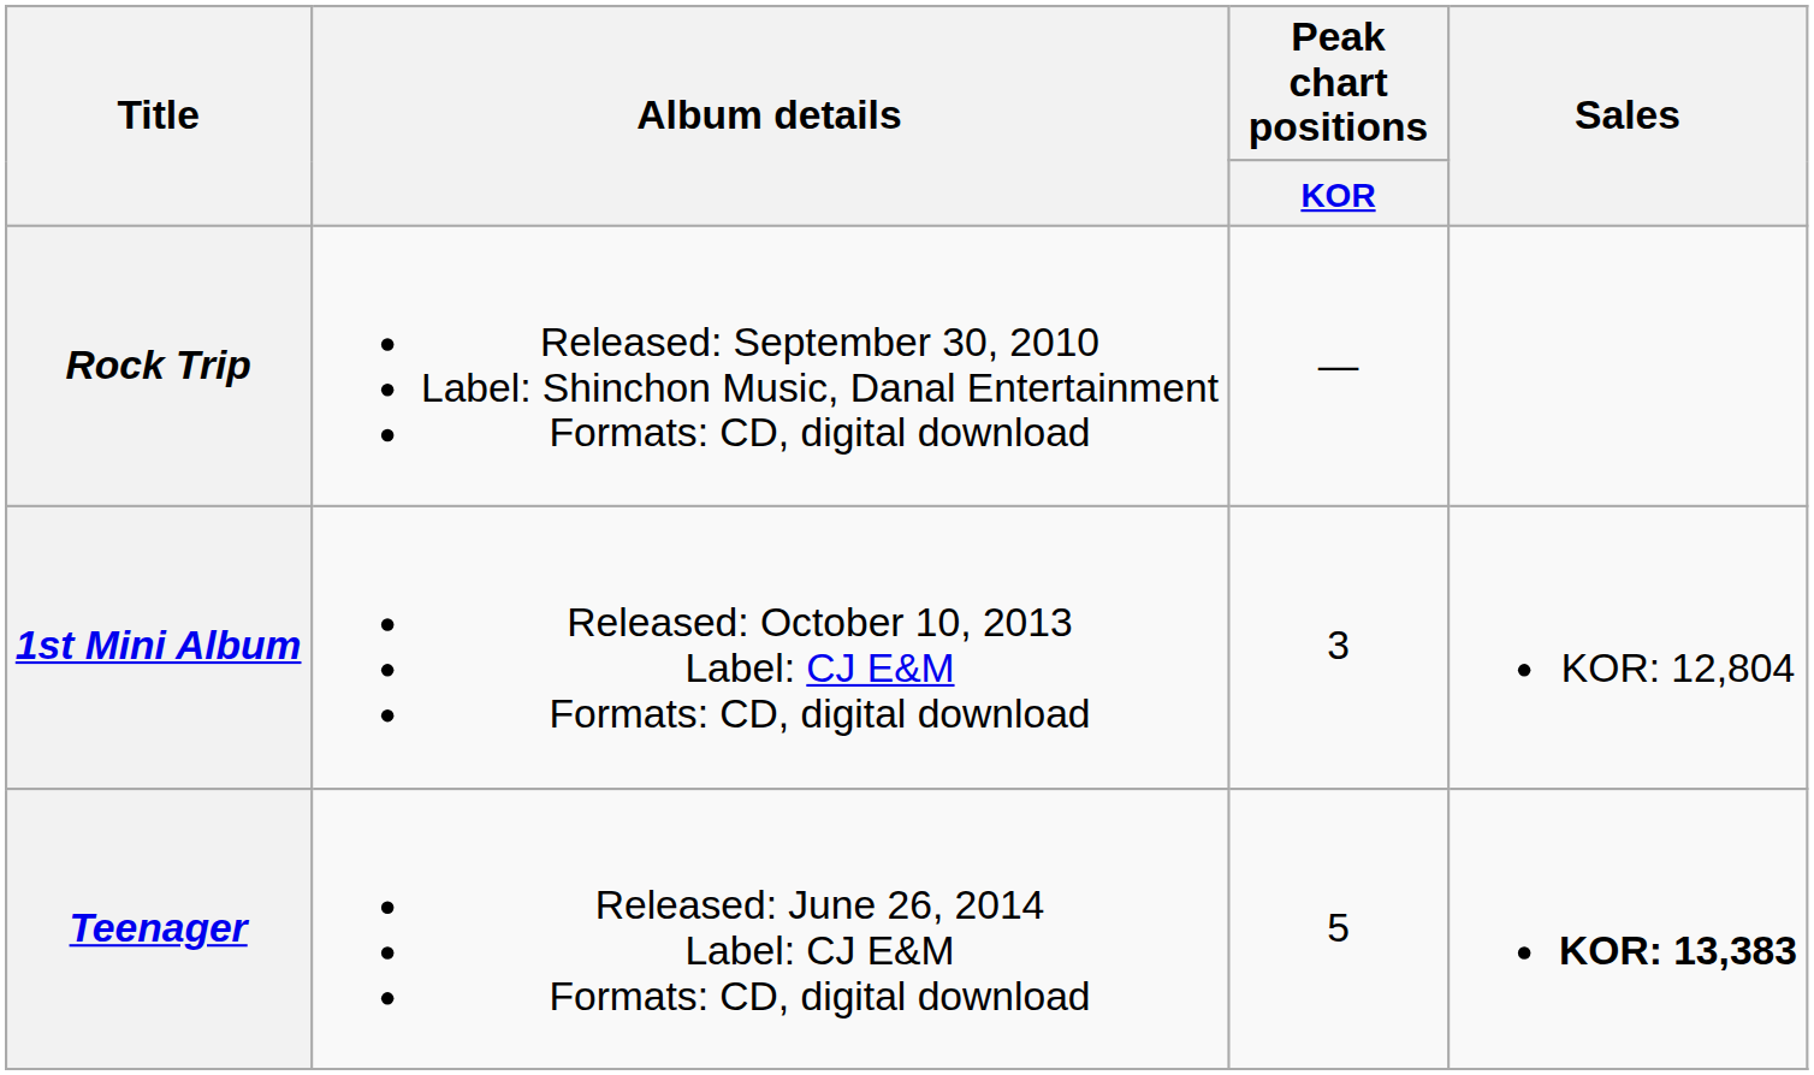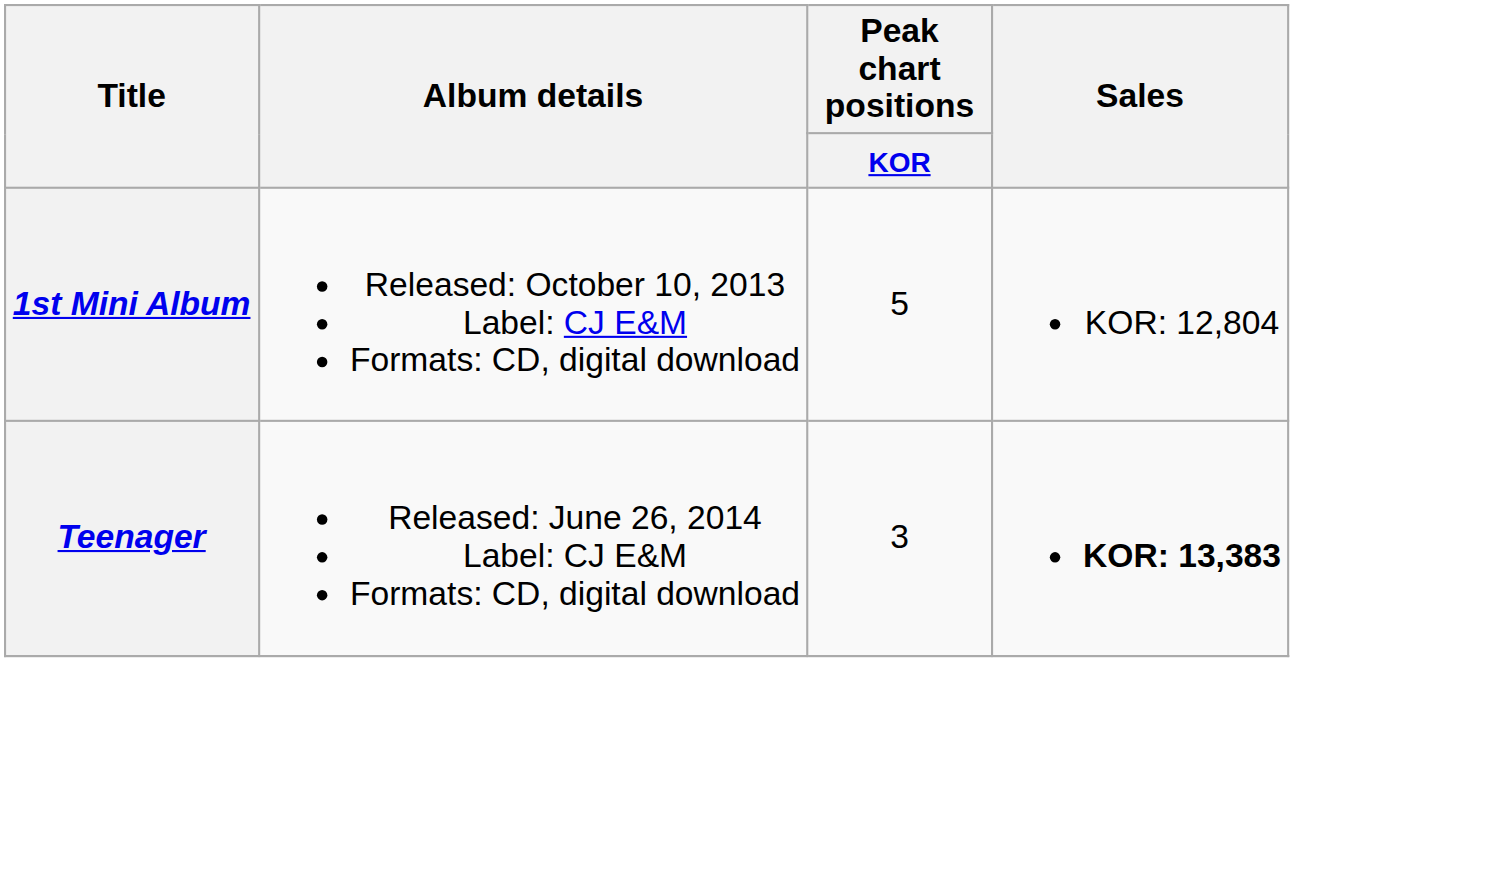- row: Rock Trip | Released: September 30, 2010 Label: Shinchon Music, Danal Entertainment Formats: CD, digital download | —
1st Mini Album | Peak chart positions / KOR: 3 -> 5
Teenager | Peak chart positions / KOR: 5 -> 3
